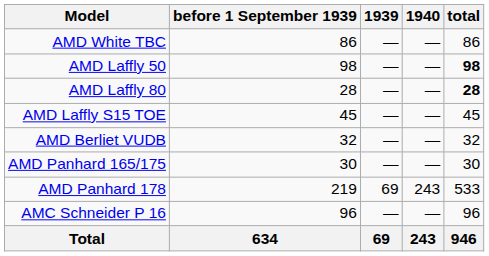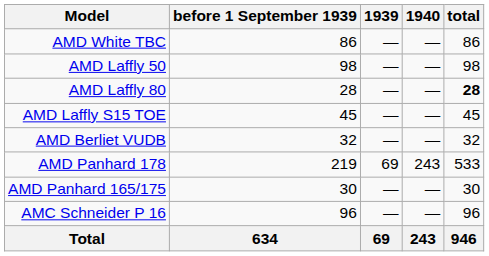AMD Laffly 50 | total: bold -> normal
rows swapped: AMD Panhard 165/175 <-> AMD Panhard 178
